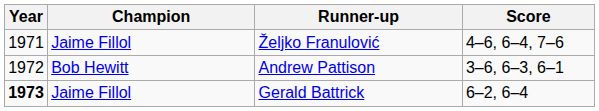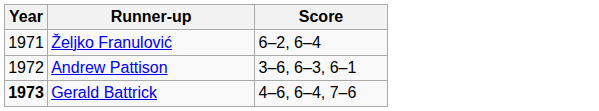- column: Champion | Jaime Fillol | Bob Hewitt | Jaime Fillol
Željko Franulović | Score: 4–6, 6–4, 7–6 -> 6–2, 6–4
Gerald Battrick | Score: 6–2, 6–4 -> 4–6, 6–4, 7–6
